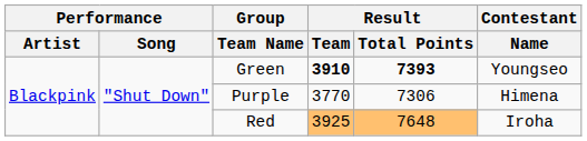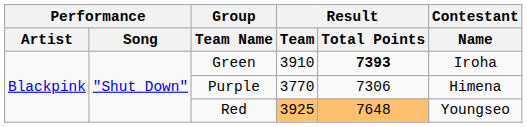Green | Result / Team: bold -> normal
Green | Contestant / Name: Youngseo -> Iroha
Red | Contestant / Name: Iroha -> Youngseo
